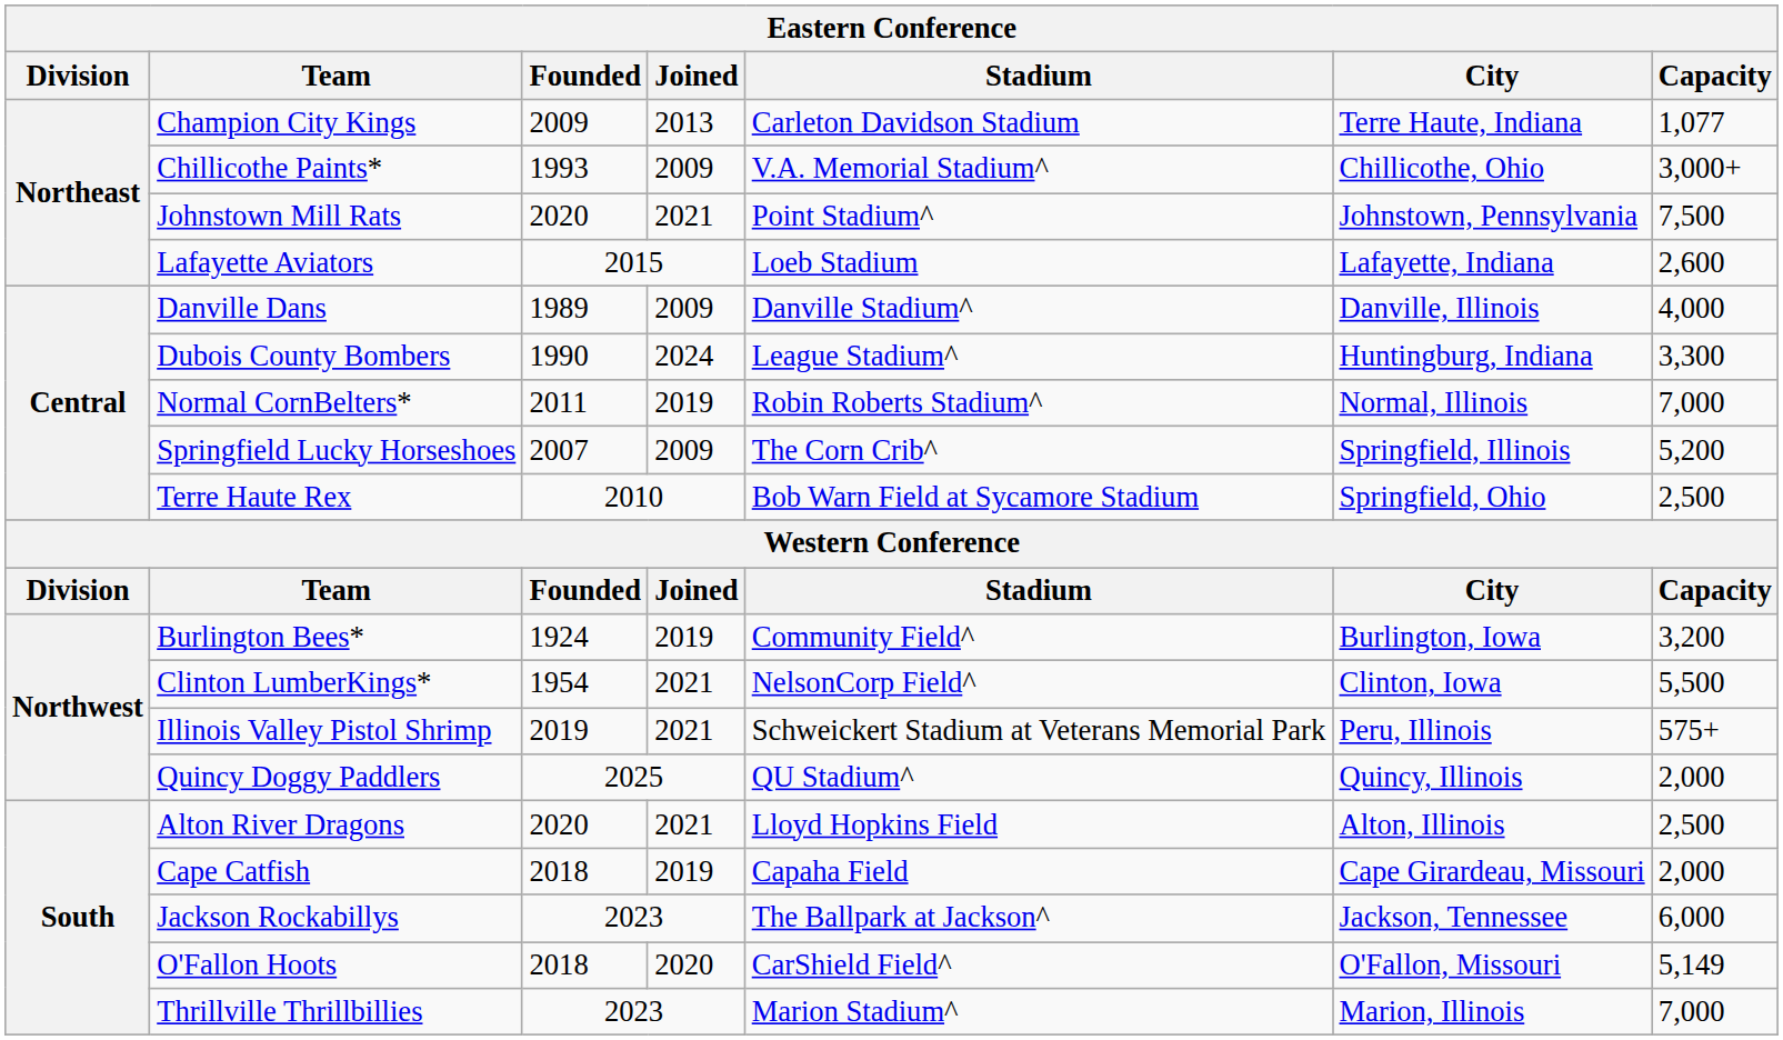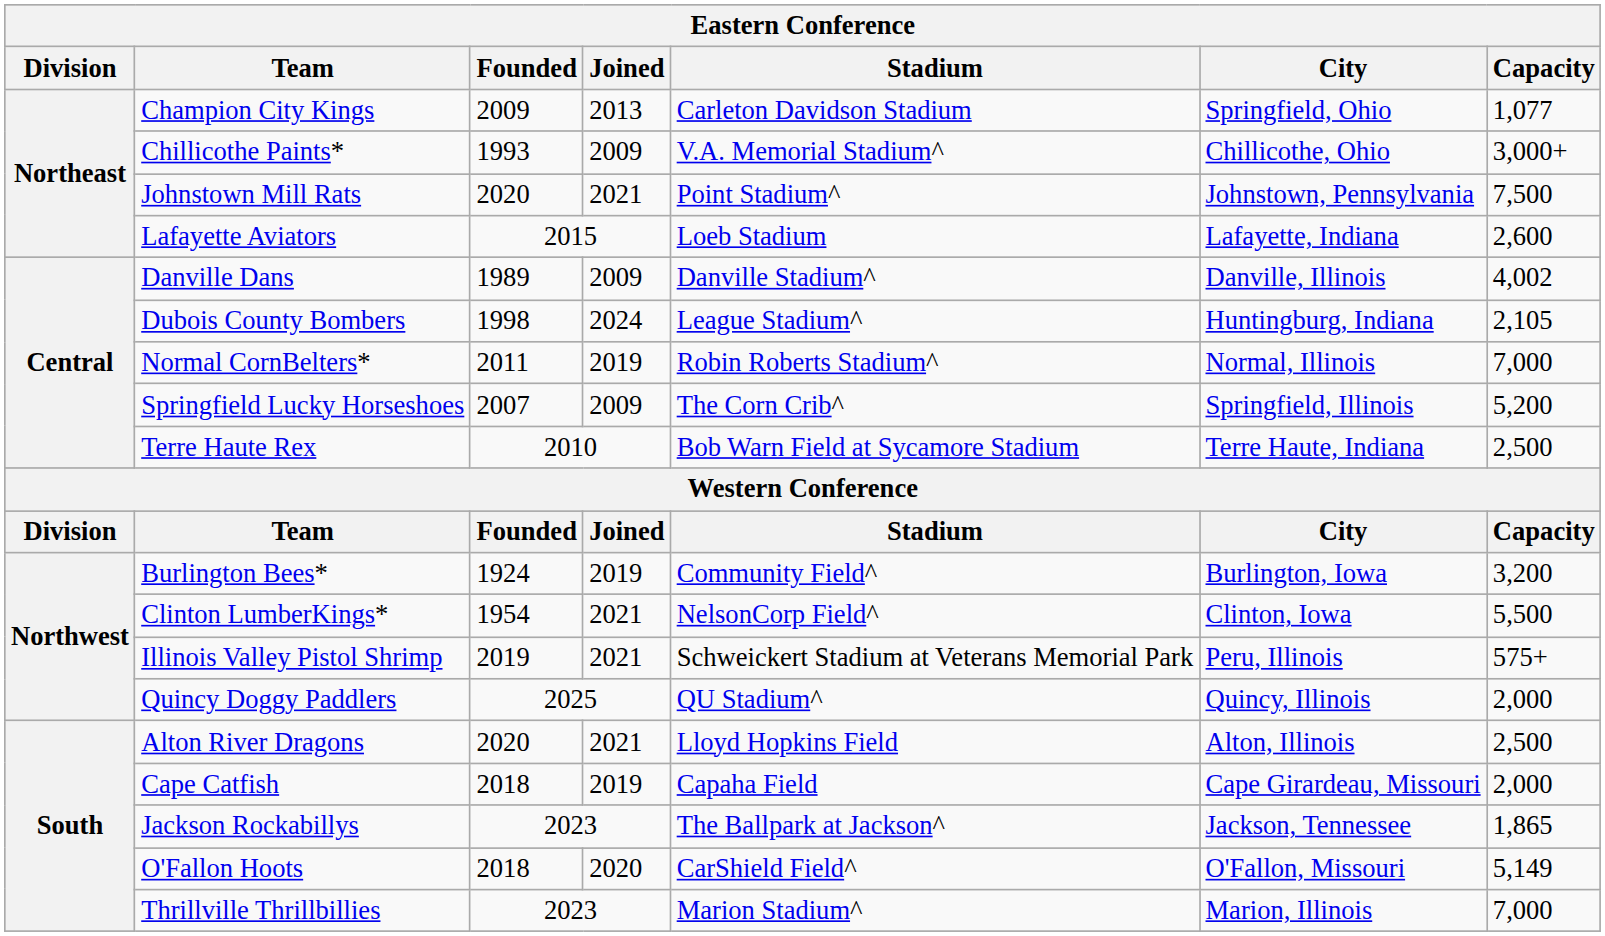Champion City Kings | City: Terre Haute, Indiana -> Springfield, Ohio
Danville Dans | Capacity: 4,000 -> 4,002
Dubois County Bombers | Founded: 1990 -> 1998
Dubois County Bombers | Capacity: 3,300 -> 2,105
Terre Haute Rex | City: Springfield, Ohio -> Terre Haute, Indiana
Jackson Rockabillys | Capacity: 6,000 -> 1,865
